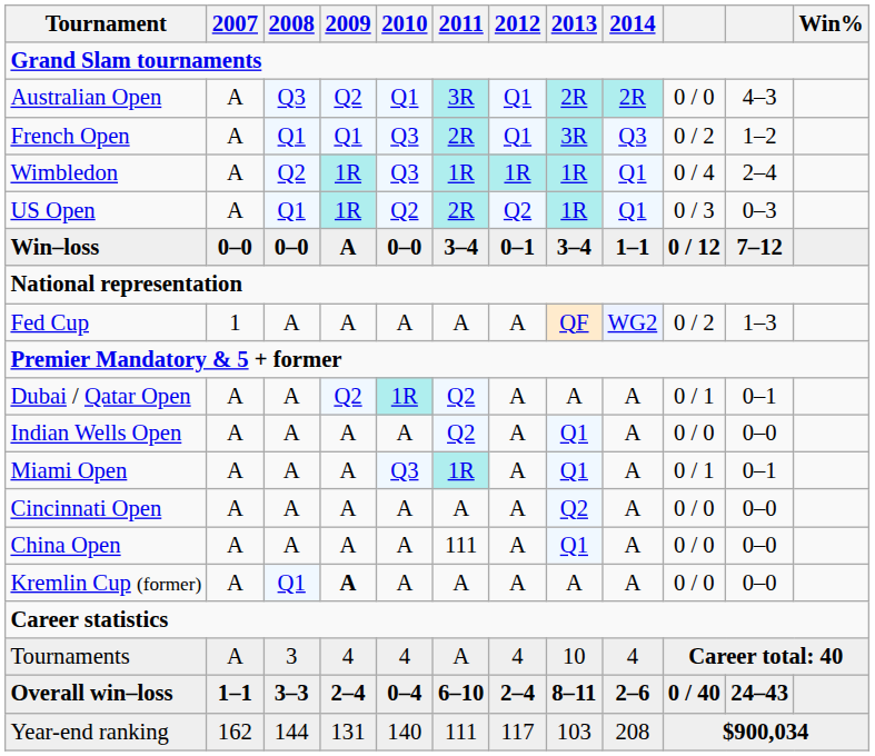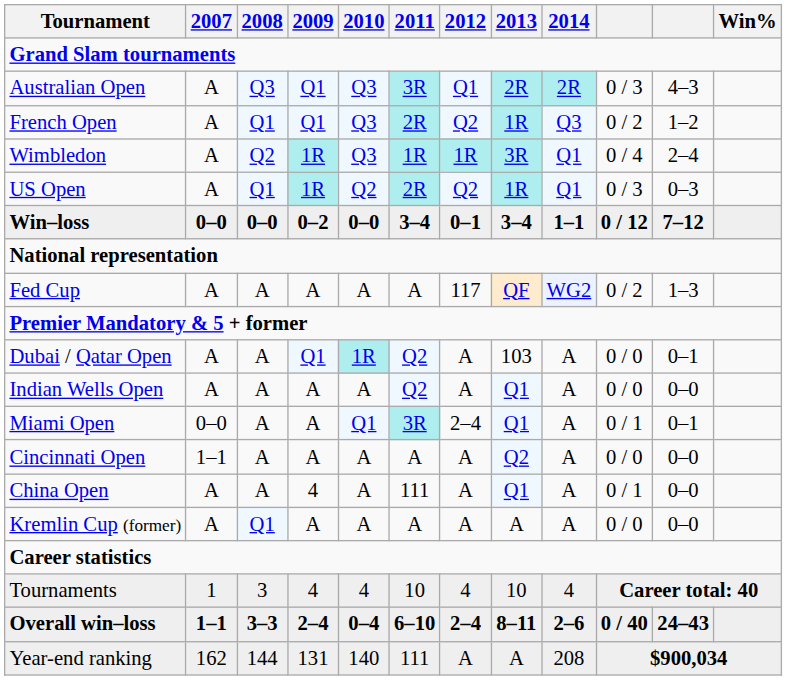Australian Open | 2009: Q2 -> Q1
Australian Open | 2010: Q1 -> Q3
Australian Open | column 10: 0 / 0 -> 0 / 3
French Open | 2012: Q1 -> Q2
French Open | 2013: 3R -> 1R
Wimbledon | 2013: 1R -> 3R
Win–loss | 2009: A -> 0–2
Fed Cup | 2007: 1 -> A
Fed Cup | 2012: A -> 117
Dubai / Qatar Open | 2009: Q2 -> Q1
Dubai / Qatar Open | 2013: A -> 103
Dubai / Qatar Open | column 10: 0 / 1 -> 0 / 0
Miami Open | 2007: A -> 0–0
Miami Open | 2010: Q3 -> Q1
Miami Open | 2011: 1R -> 3R
Miami Open | 2012: A -> 2–4
Cincinnati Open | 2007: A -> 1–1
China Open | 2009: A -> 4
China Open | column 10: 0 / 0 -> 0 / 1
Kremlin Cup (former) | 2009: bold -> normal
Tournaments | 2007: A -> 1
Tournaments | 2011: A -> 10
Year-end ranking | 2012: 117 -> A
Year-end ranking | 2013: 103 -> A
